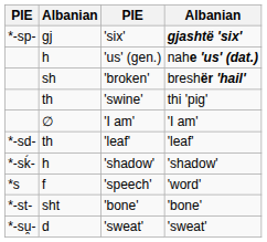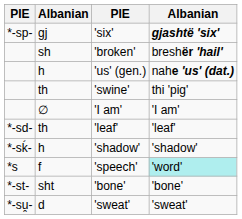rows swapped: 'us' (gen.) <-> 'broken'
'speech' | column 4: no background -> paleturquoise background
